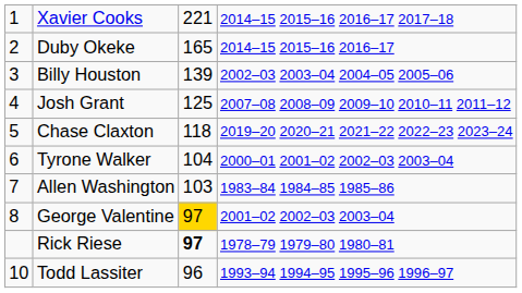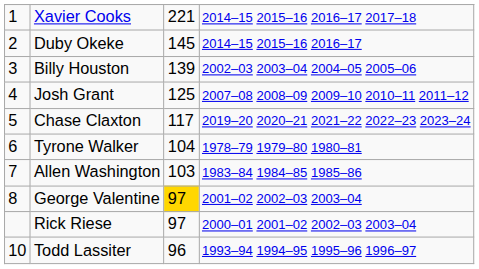Duby Okeke | column 3: 165 -> 145
Chase Claxton | column 3: 118 -> 117
Tyrone Walker | column 4: 2000–01 2001–02 2002–03 2003–04 -> 1978–79 1979–80 1980–81
Rick Riese | column 3: bold -> normal
Rick Riese | column 4: 1978–79 1979–80 1980–81 -> 2000–01 2001–02 2002–03 2003–04
